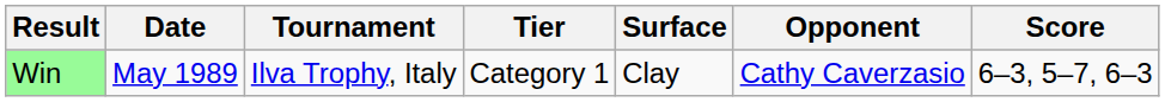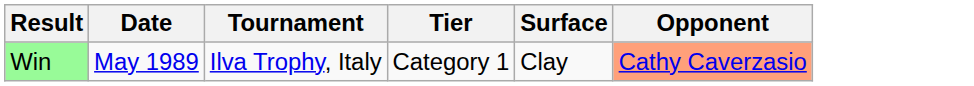- column: Score | 6–3, 5–7, 6–3
Win | Opponent: no background -> lightsalmon background
